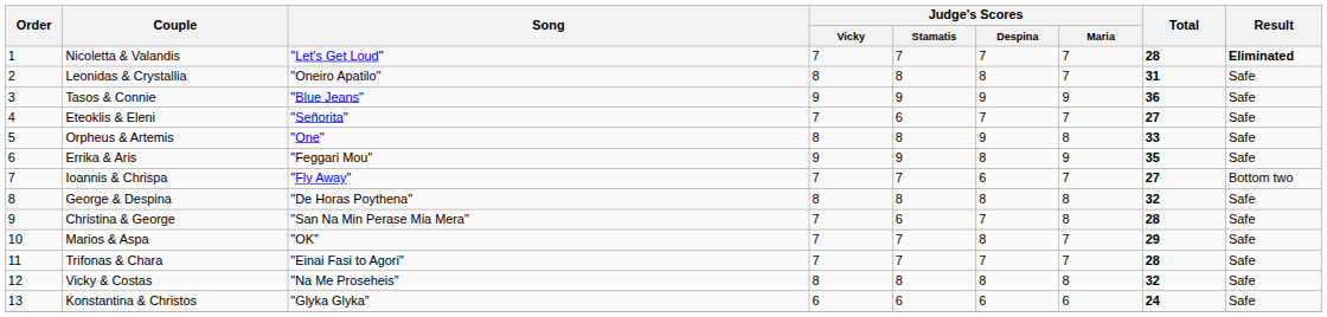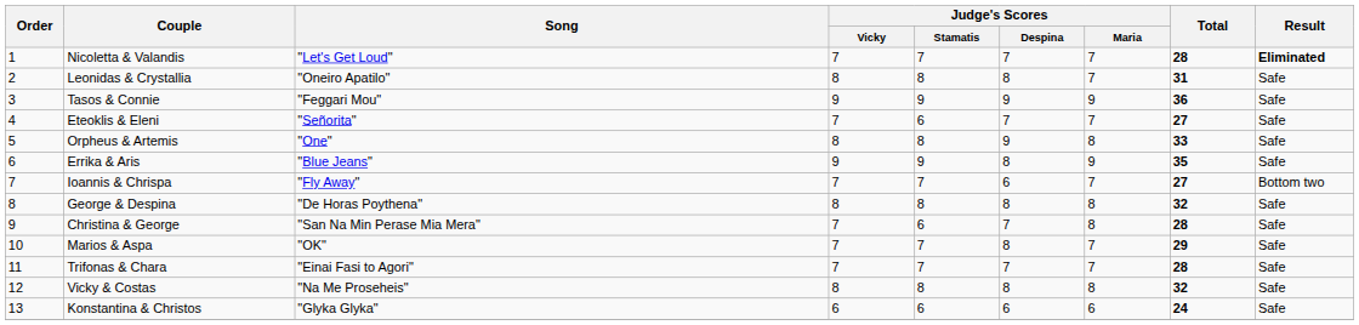Tasos & Connie | Song: "Blue Jeans" -> "Feggari Mou"
Errika & Aris | Song: "Feggari Mou" -> "Blue Jeans"
